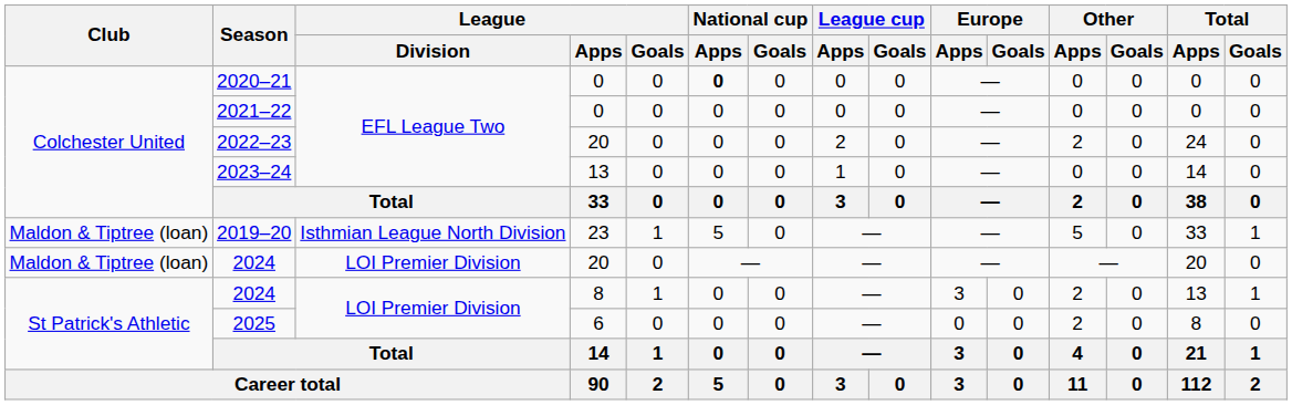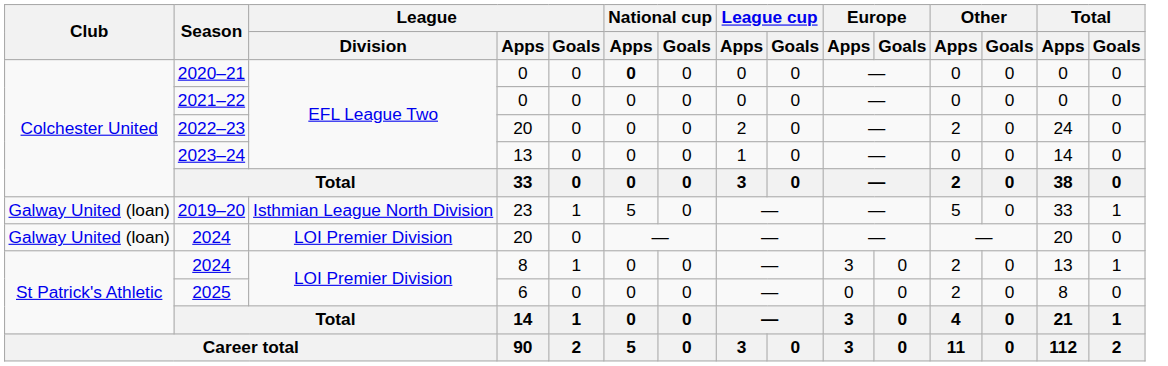2019–20 | Club: Maldon & Tiptree (loan) -> Galway United (loan)
2024 / 20 | Club: Maldon & Tiptree (loan) -> Galway United (loan)
